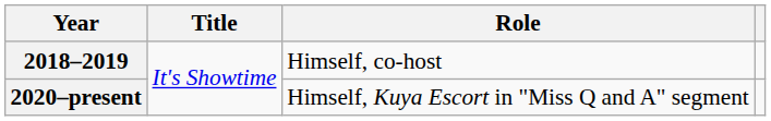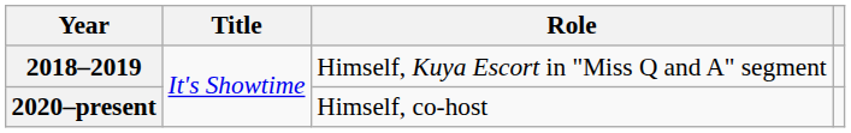2018–2019 | Role: Himself, co-host -> Himself, Kuya Escort in "Miss Q and A" segment
2020–present | Role: Himself, Kuya Escort in "Miss Q and A" segment -> Himself, co-host
